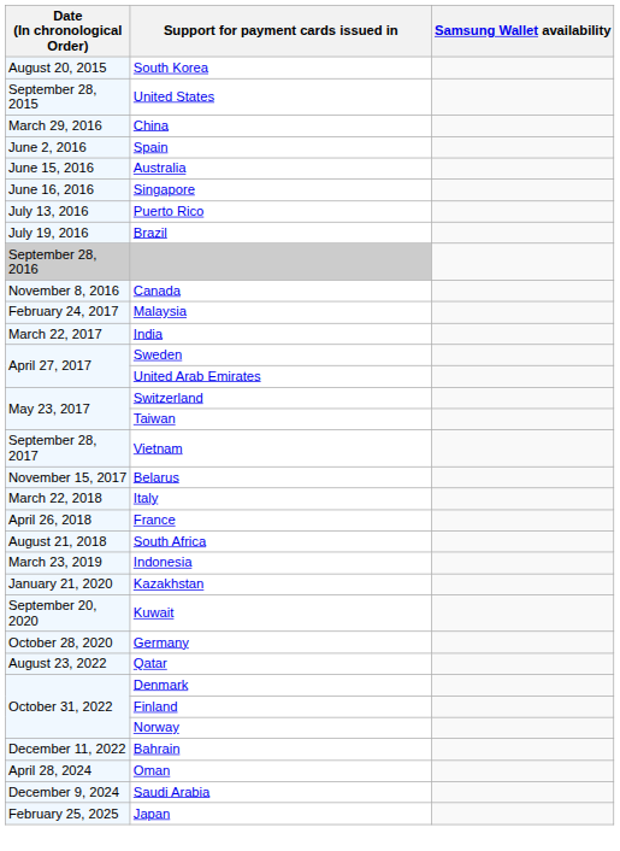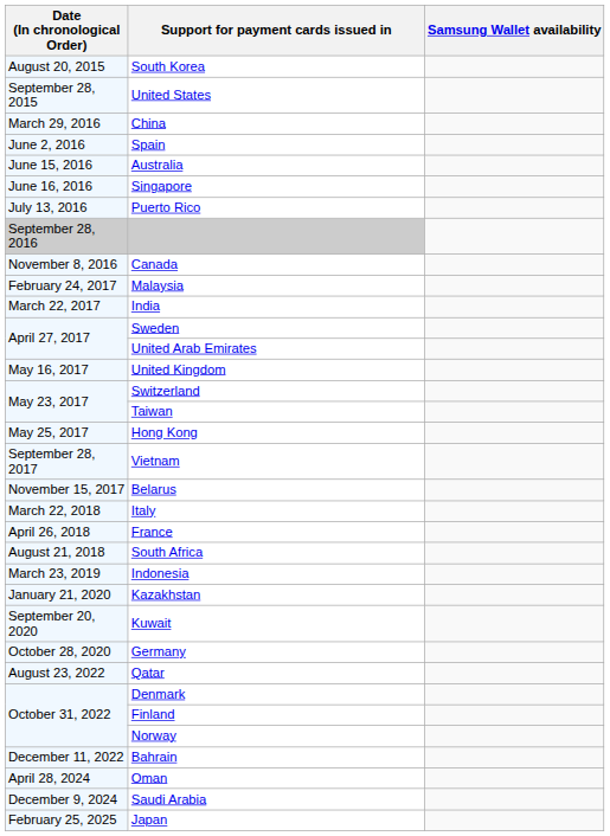- row: July 19, 2016 | Brazil
+ row: May 16, 2017 | United Kingdom
+ row: May 25, 2017 | Hong Kong
